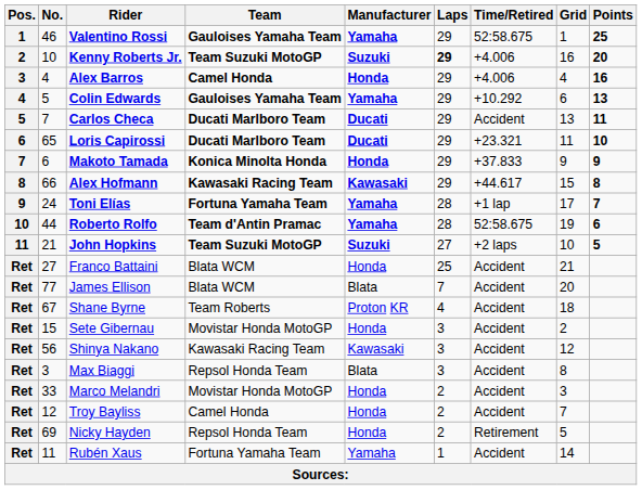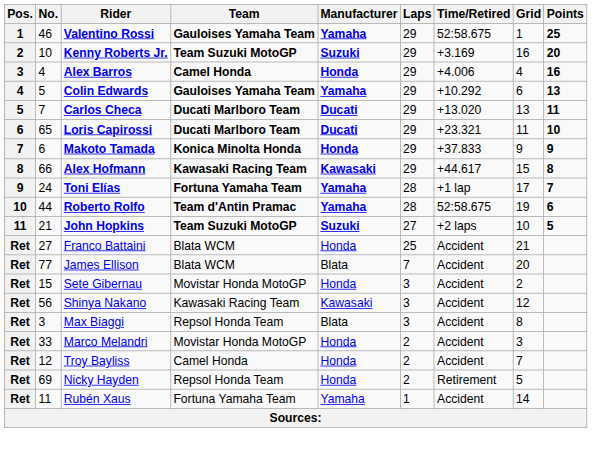Kenny Roberts Jr. | Laps: bold -> normal
Kenny Roberts Jr. | Time/Retired: +4.006 -> +3.169
Carlos Checa | Time/Retired: Accident -> +13.020
- row: Ret | 67 | Shane Byrne | Team Roberts | Proton KR | 4 | Accident | 18
